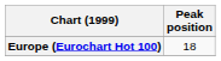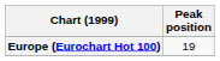Europe (Eurochart Hot 100) | Peak position: 18 -> 19
